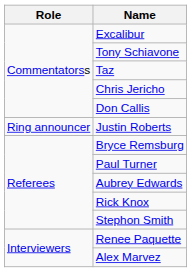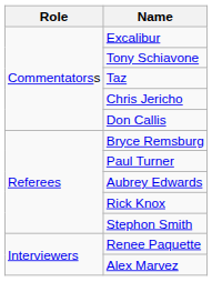- row: Ring announcer | Justin Roberts
